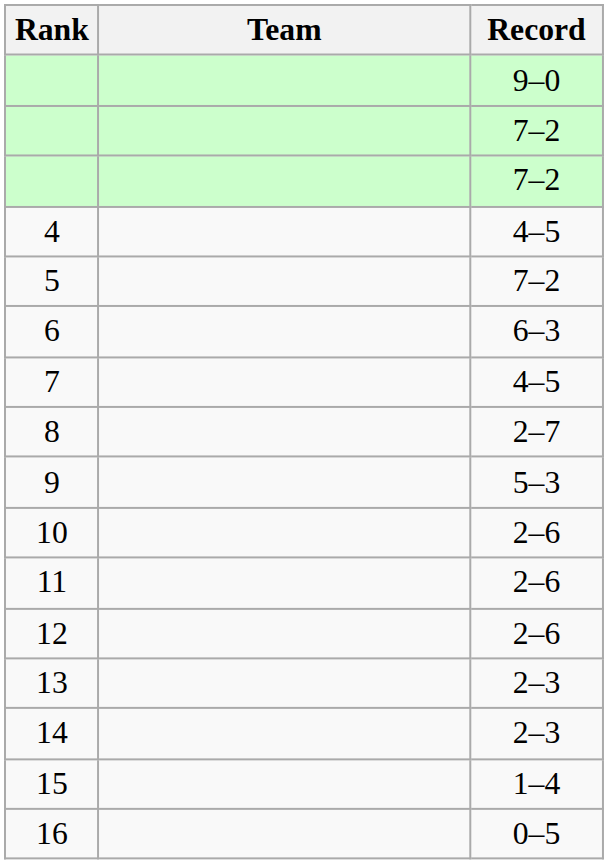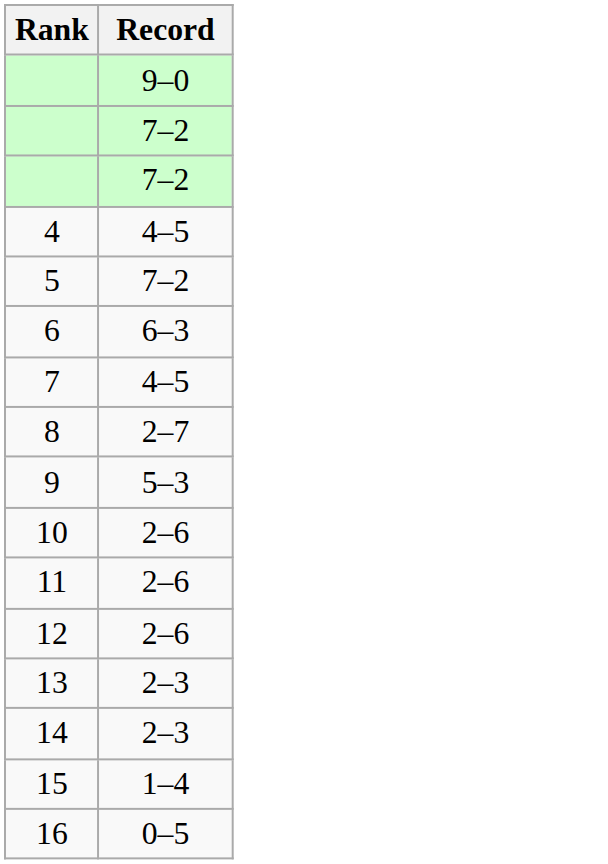- column: Team
